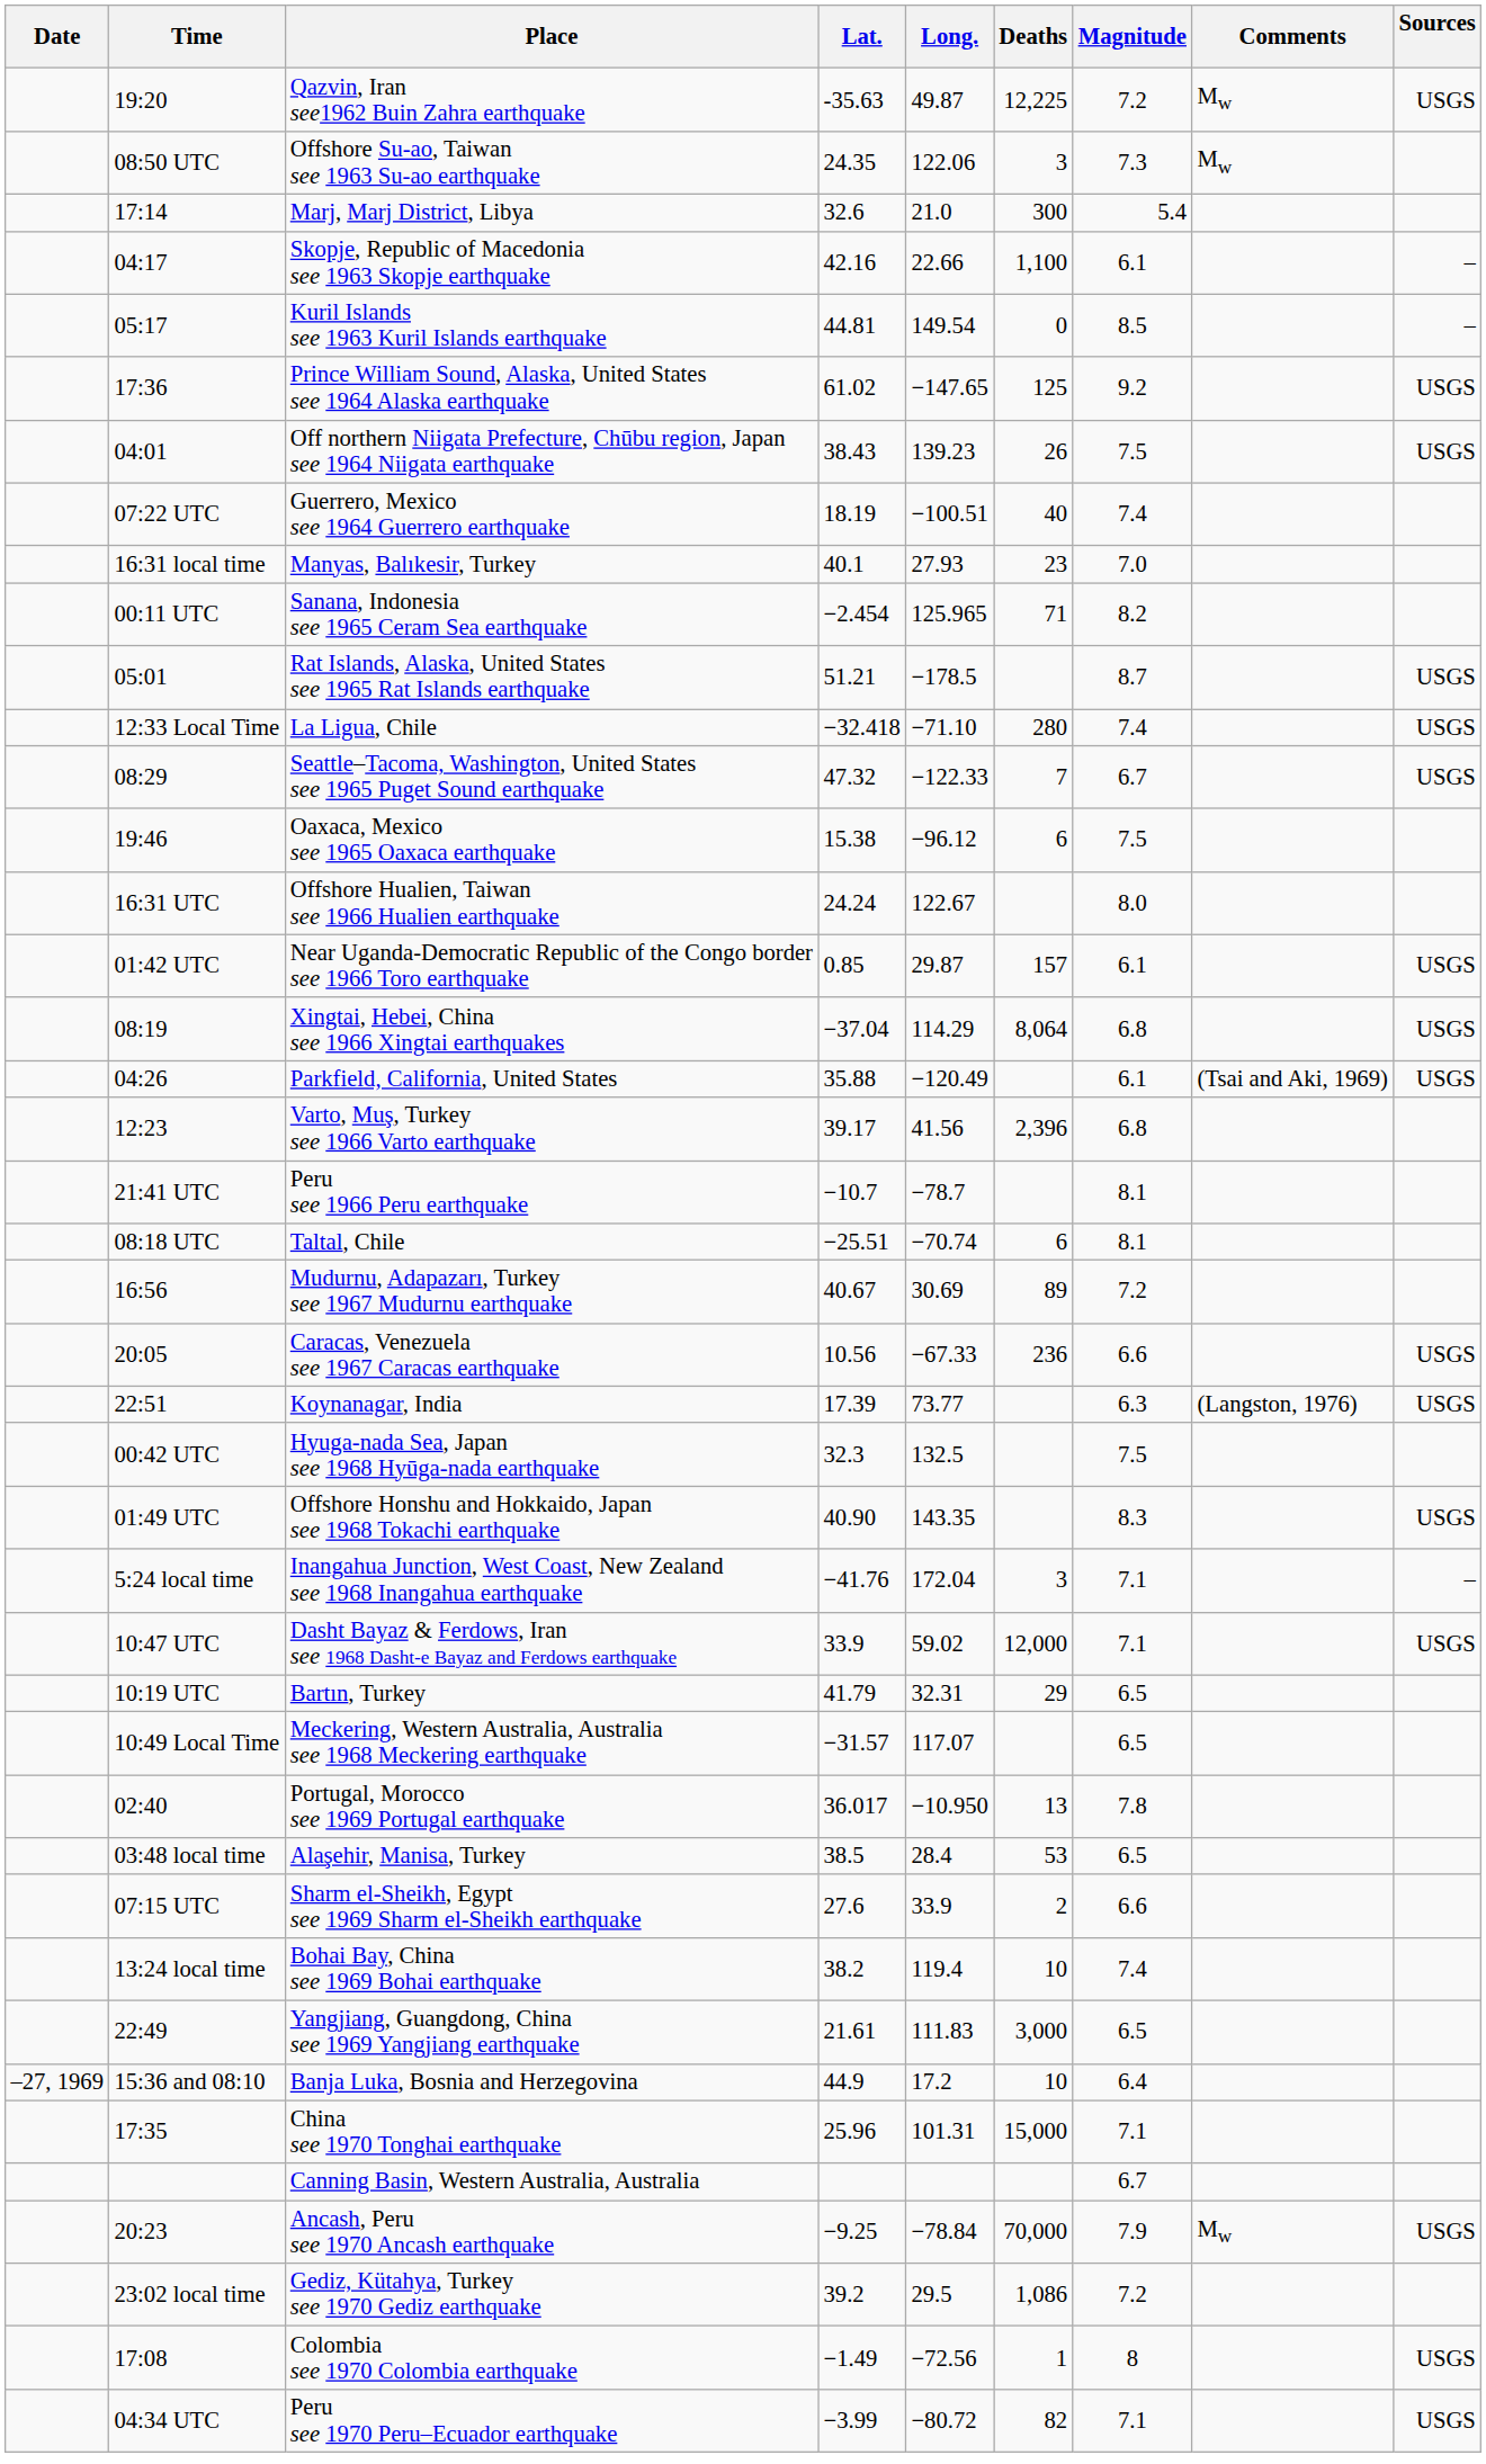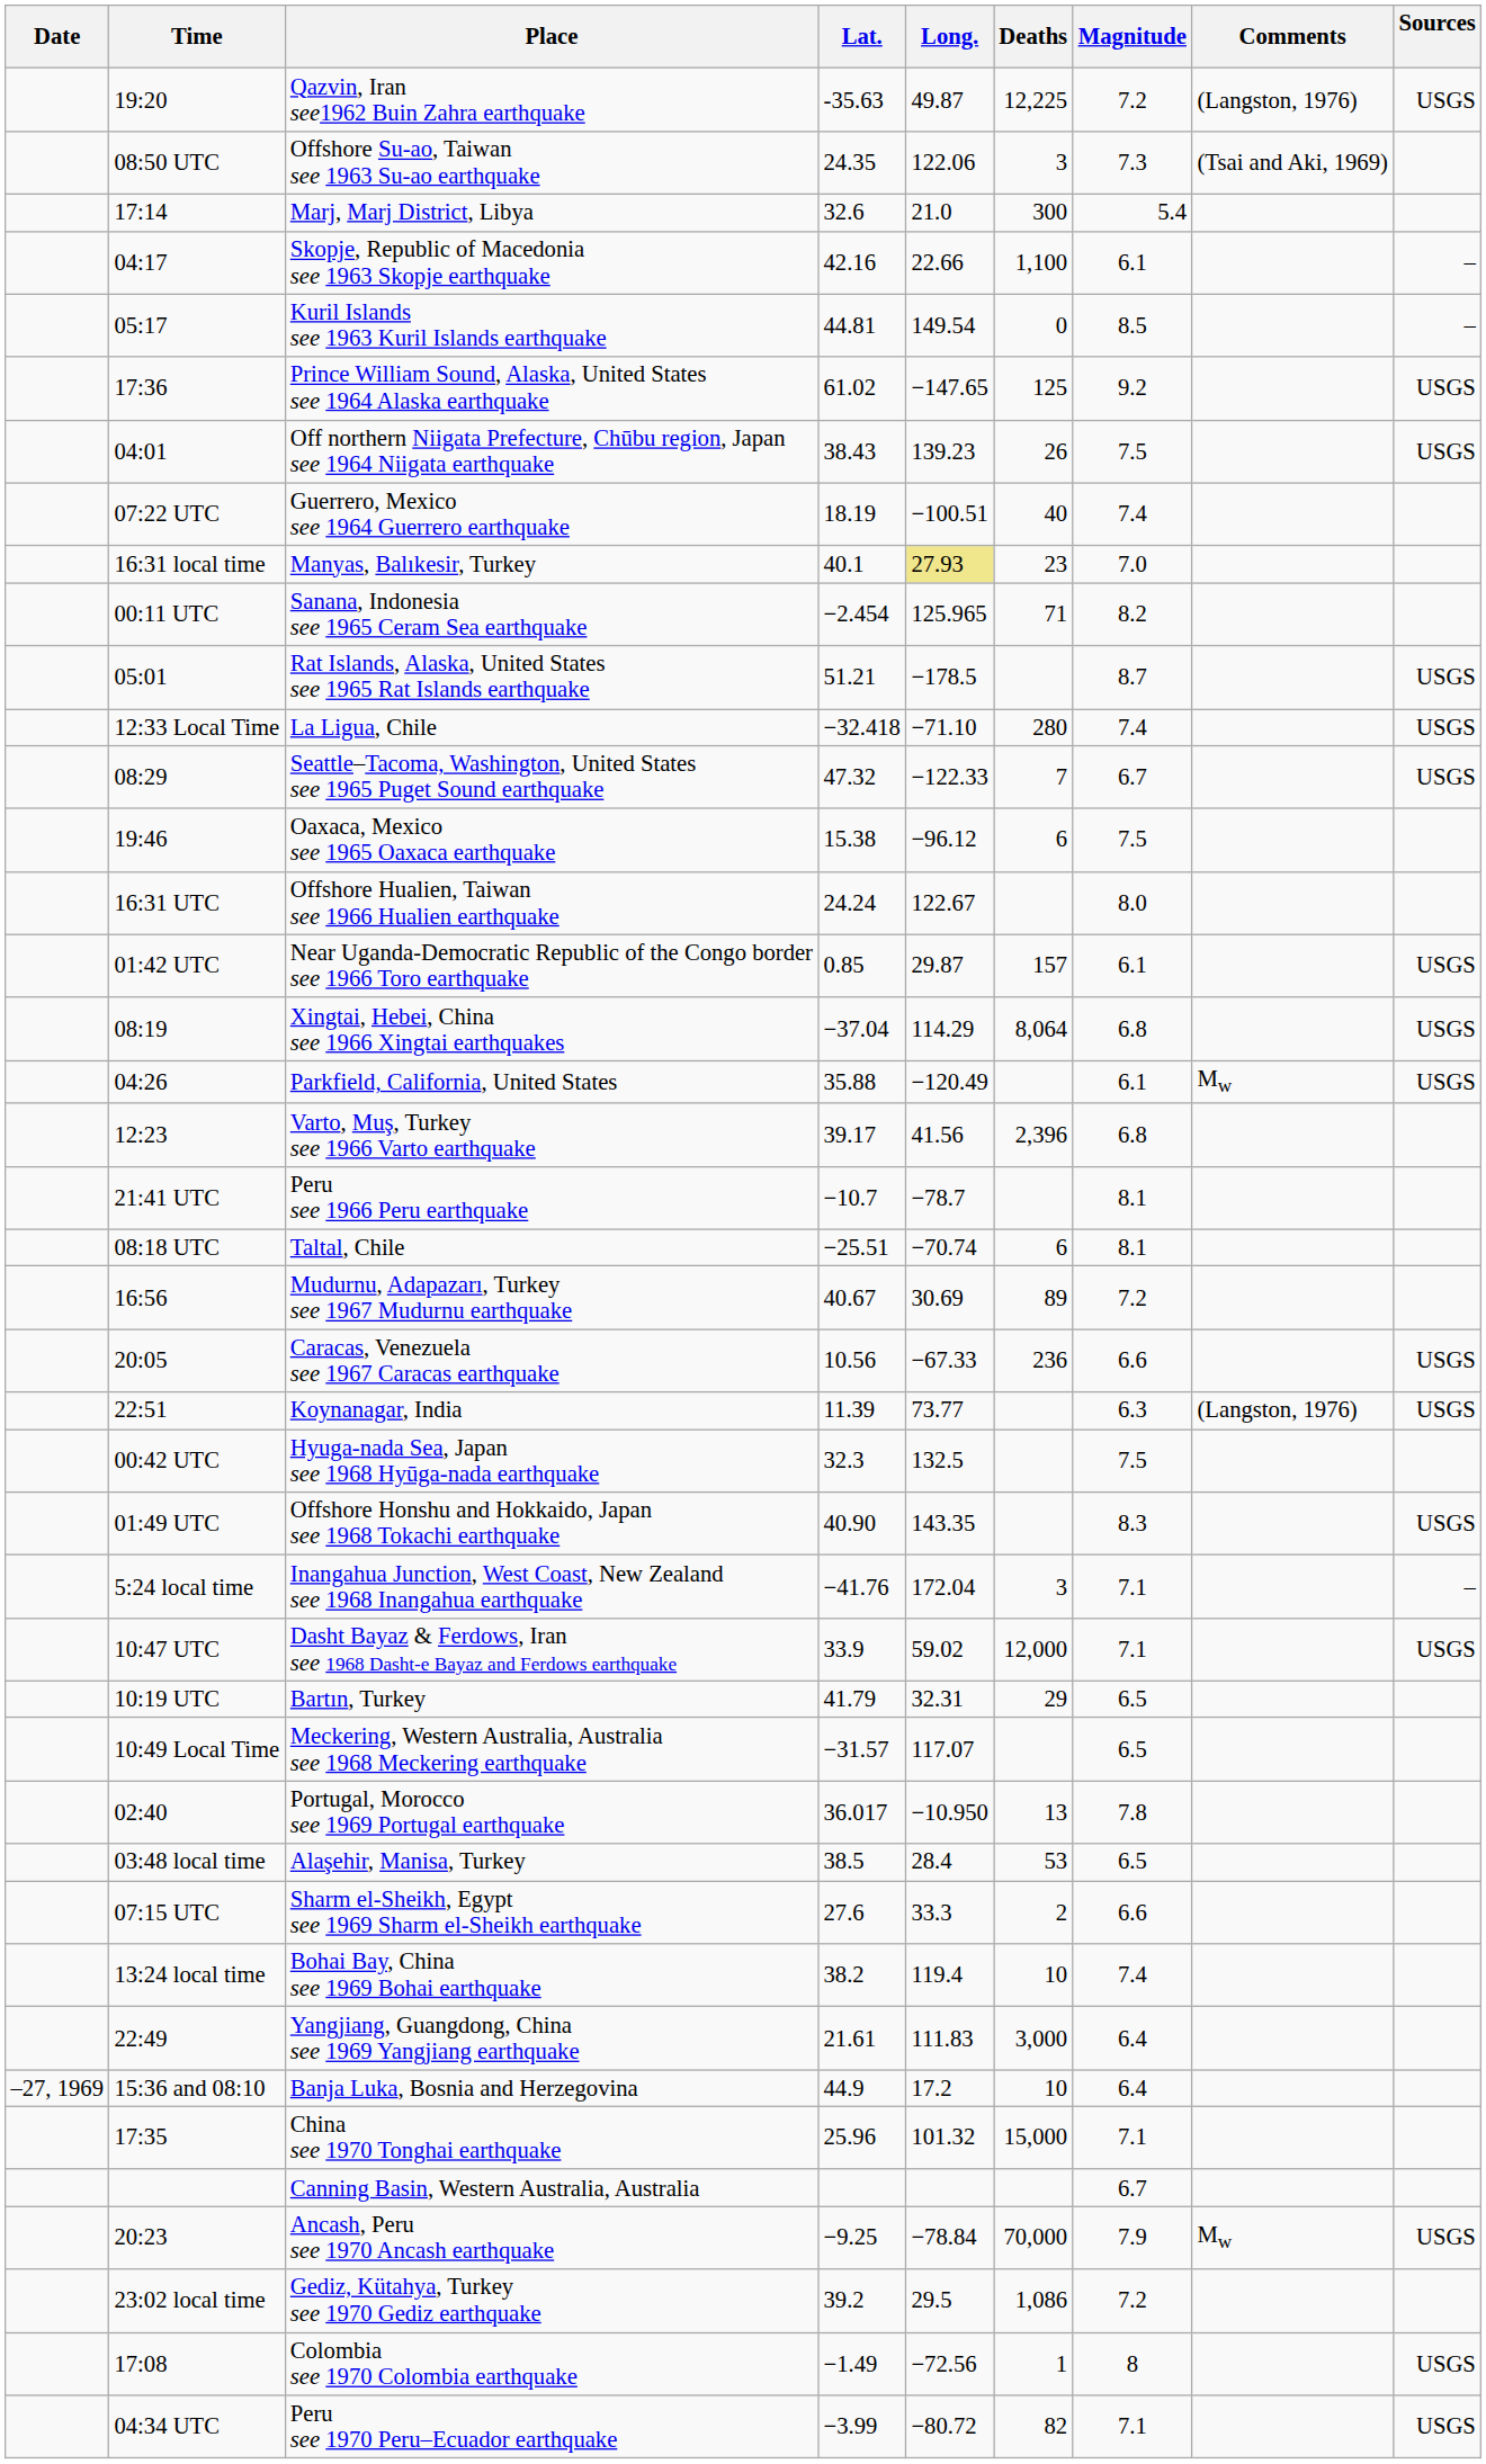19:20 | Comments: Mw -> (Langston, 1976)
08:50 UTC | Comments: Mw -> (Tsai and Aki, 1969)
16:31 local time | Long.: no background -> khaki background
04:26 | Comments: (Tsai and Aki, 1969) -> Mw
22:51 | Lat.: 17.39 -> 11.39
07:15 UTC | Long.: 33.9 -> 33.3
22:49 | Magnitude: 6.5 -> 6.4
17:35 | Long.: 101.31 -> 101.32
